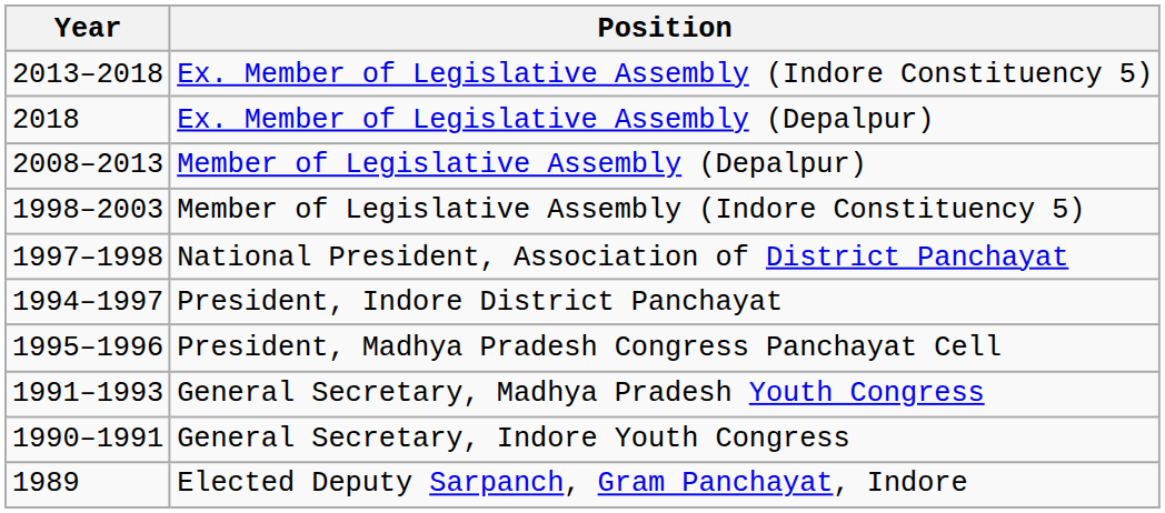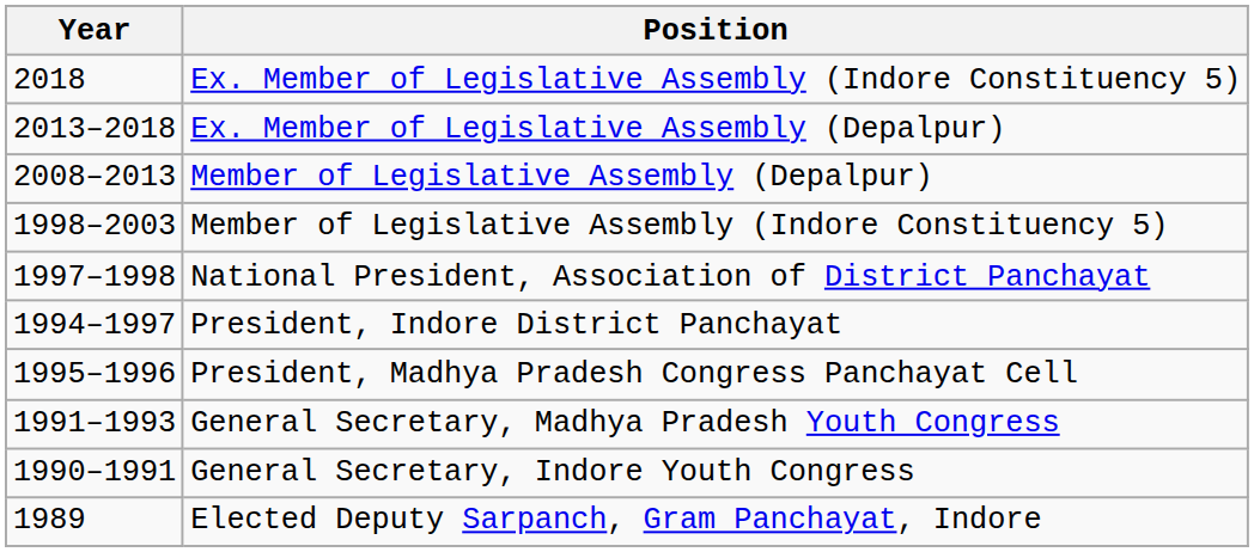Ex. Member of Legislative Assembly (Indore Constituency 5) | Year: 2013–2018 -> 2018
Ex. Member of Legislative Assembly (Depalpur) | Year: 2018 -> 2013–2018
